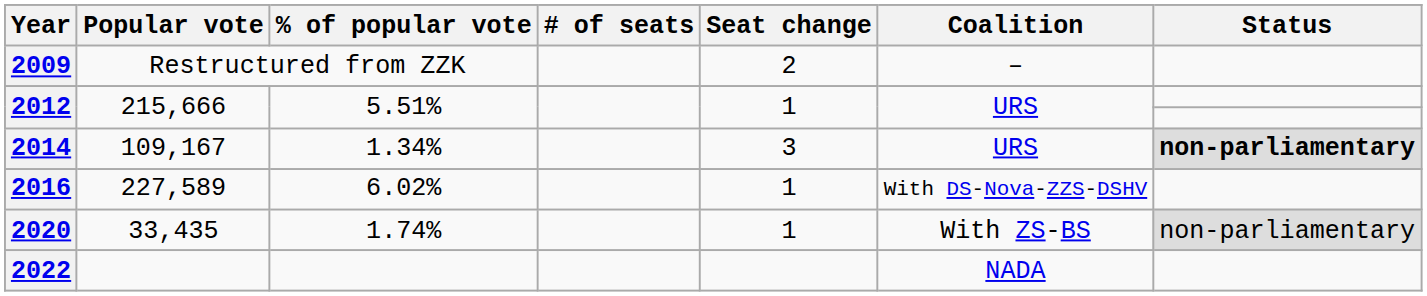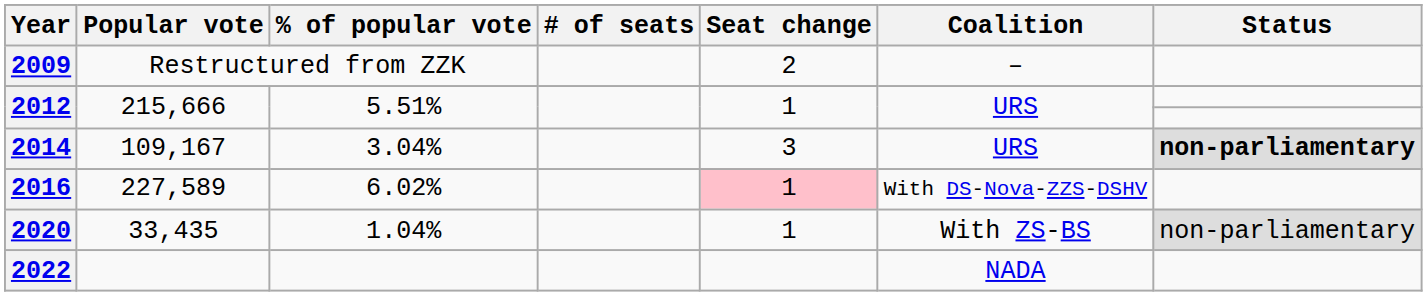2014 | % of popular vote: 1.34% -> 3.04%
2016 | Seat change: no background -> pink background
2020 | % of popular vote: 1.74% -> 1.04%
